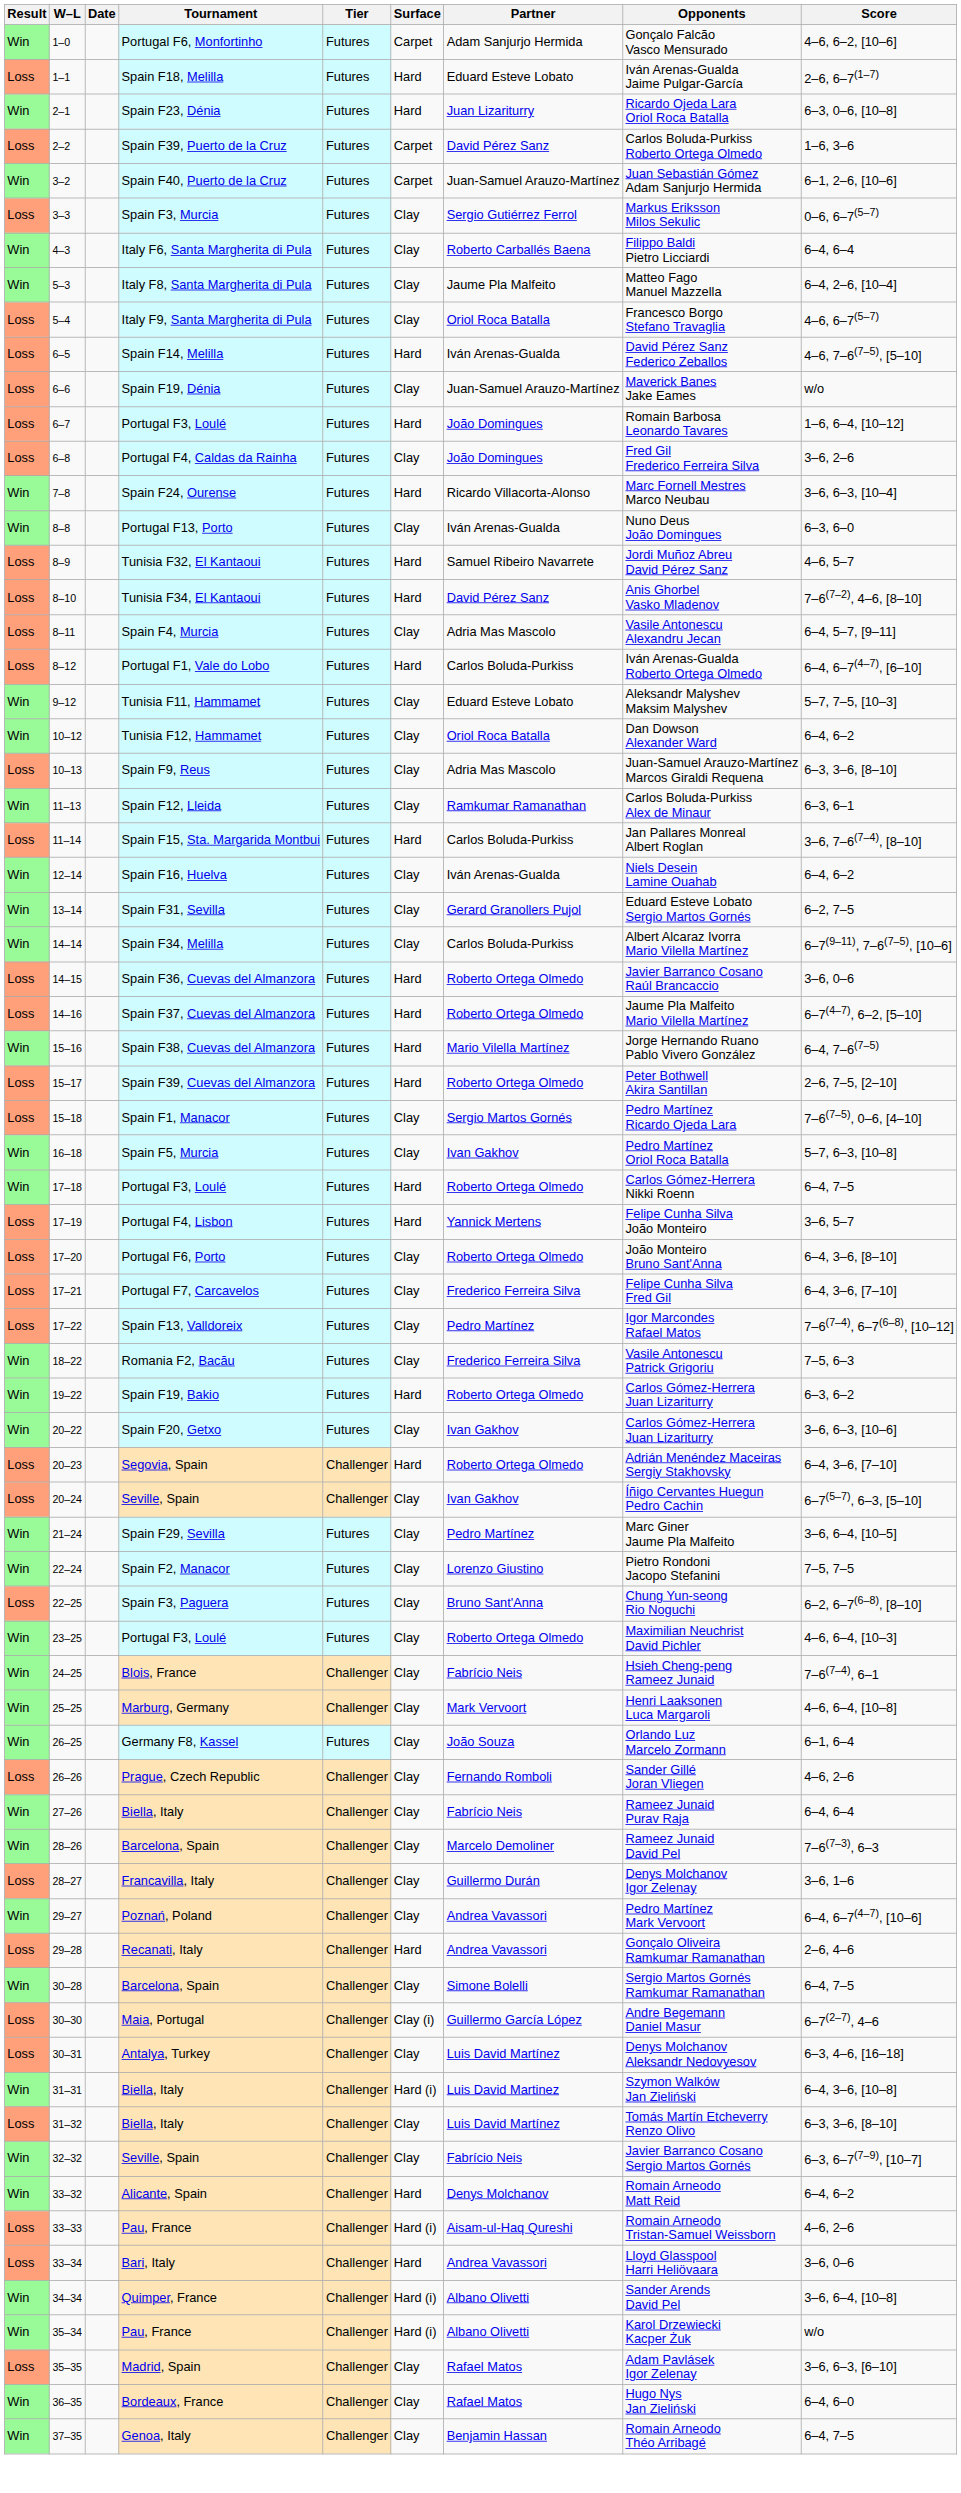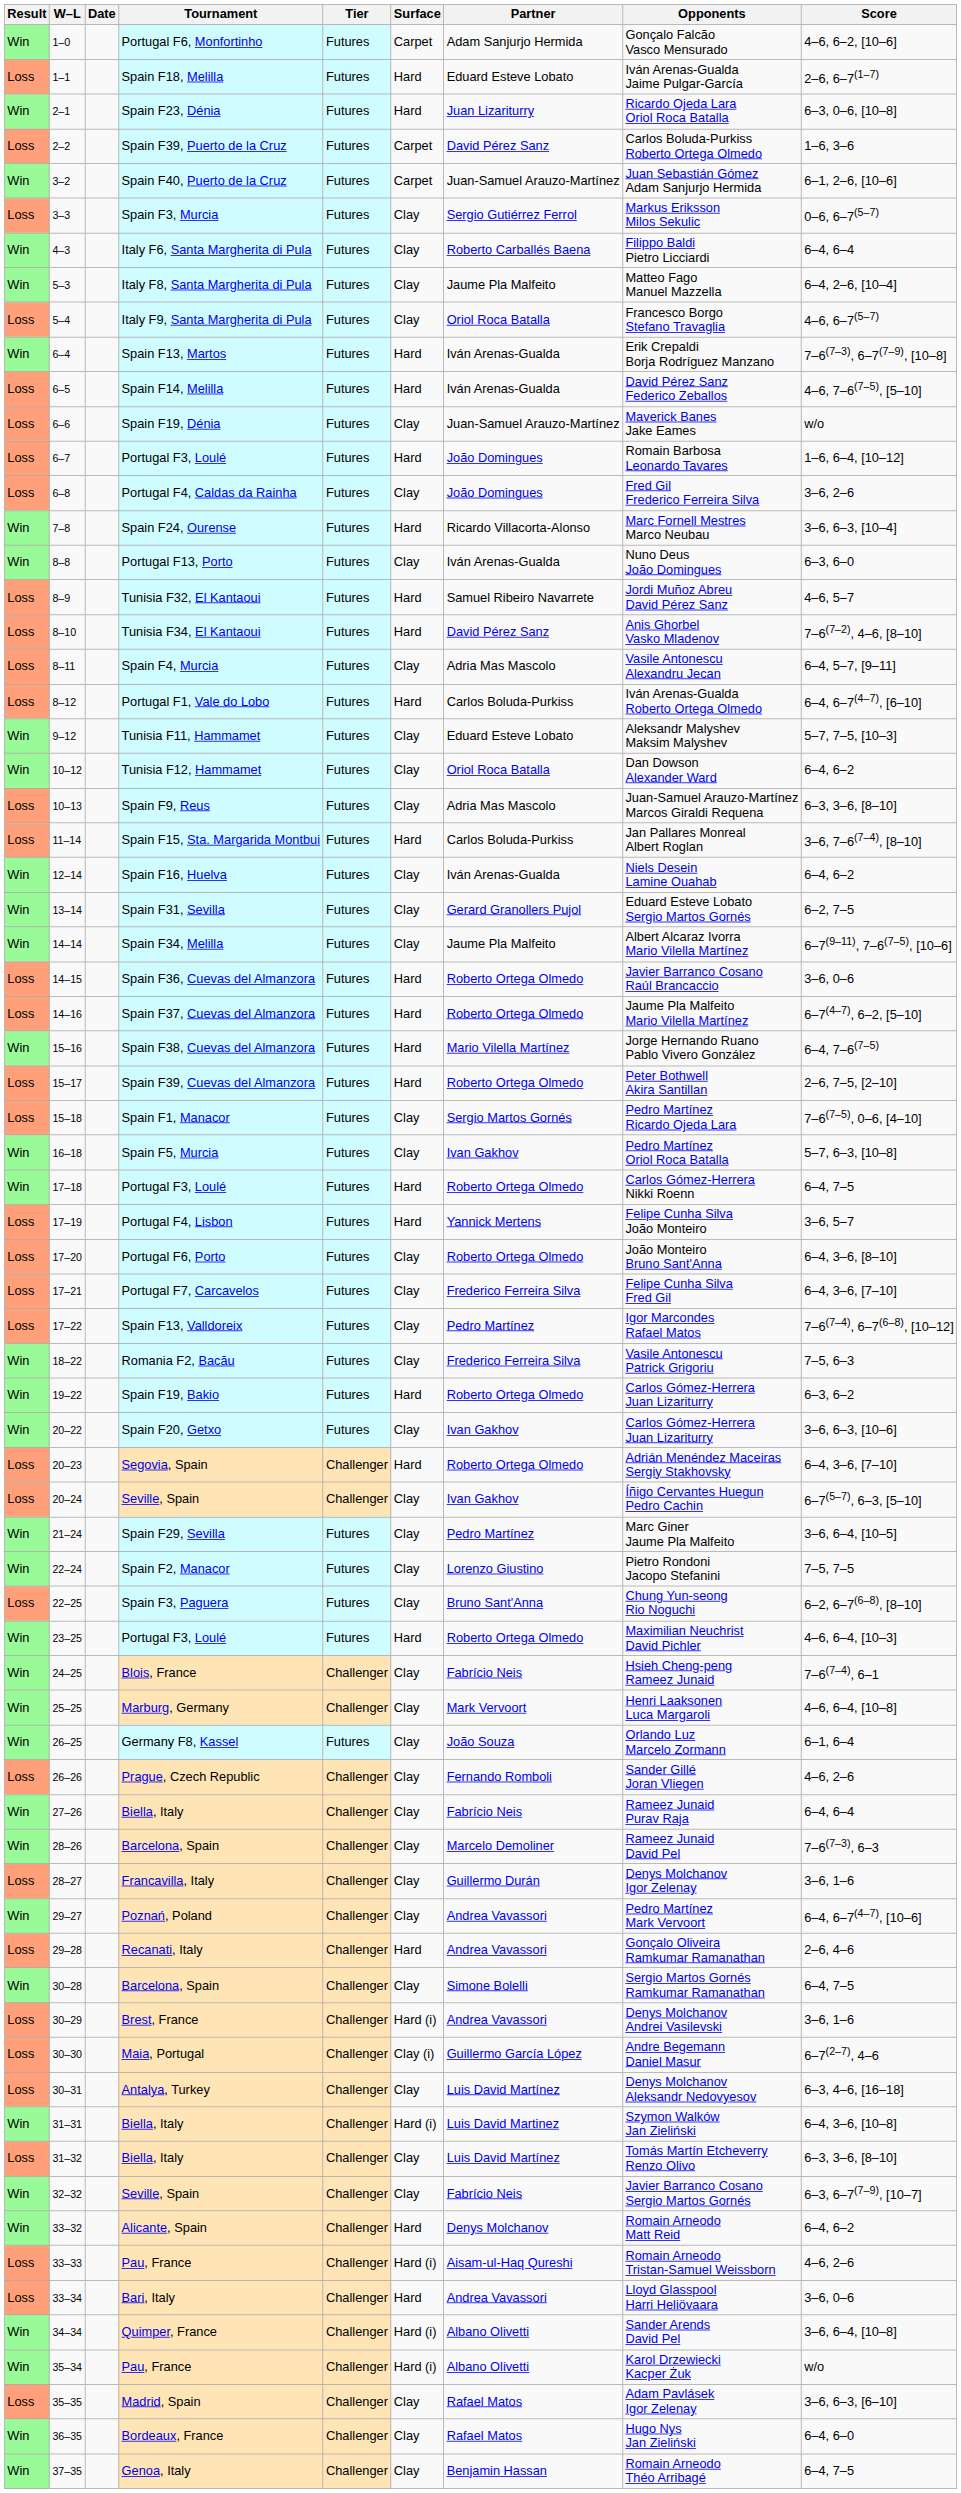+ row: Win | 6–4 | Spain F13, Martos | Futures | Hard | Iván Arenas-Gualda | Erik Crepaldi Borja Rodríguez Manzano | 7–6(7–3), 6–7(7–9), [10–8]
- row: Win | 11–13 | Spain F12, Lleida | Futures | Clay | Ramkumar Ramanathan | Carlos Boluda-Purkiss Alex de Minaur | 6–3, 6–1
Spain F34, Melilla | Partner: Carlos Boluda-Purkiss -> Jaume Pla Malfeito
23–25 / Portugal F3, Loulé | Surface: Clay -> Hard
+ row: Loss | 30–29 | Brest, France | Challenger | Hard (i) | Andrea Vavassori | Denys Molchanov Andrei Vasilevski | 3–6, 1–6
